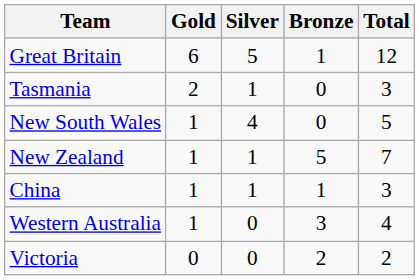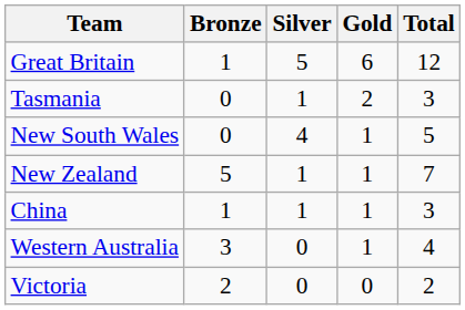columns swapped: Gold <-> Bronze
